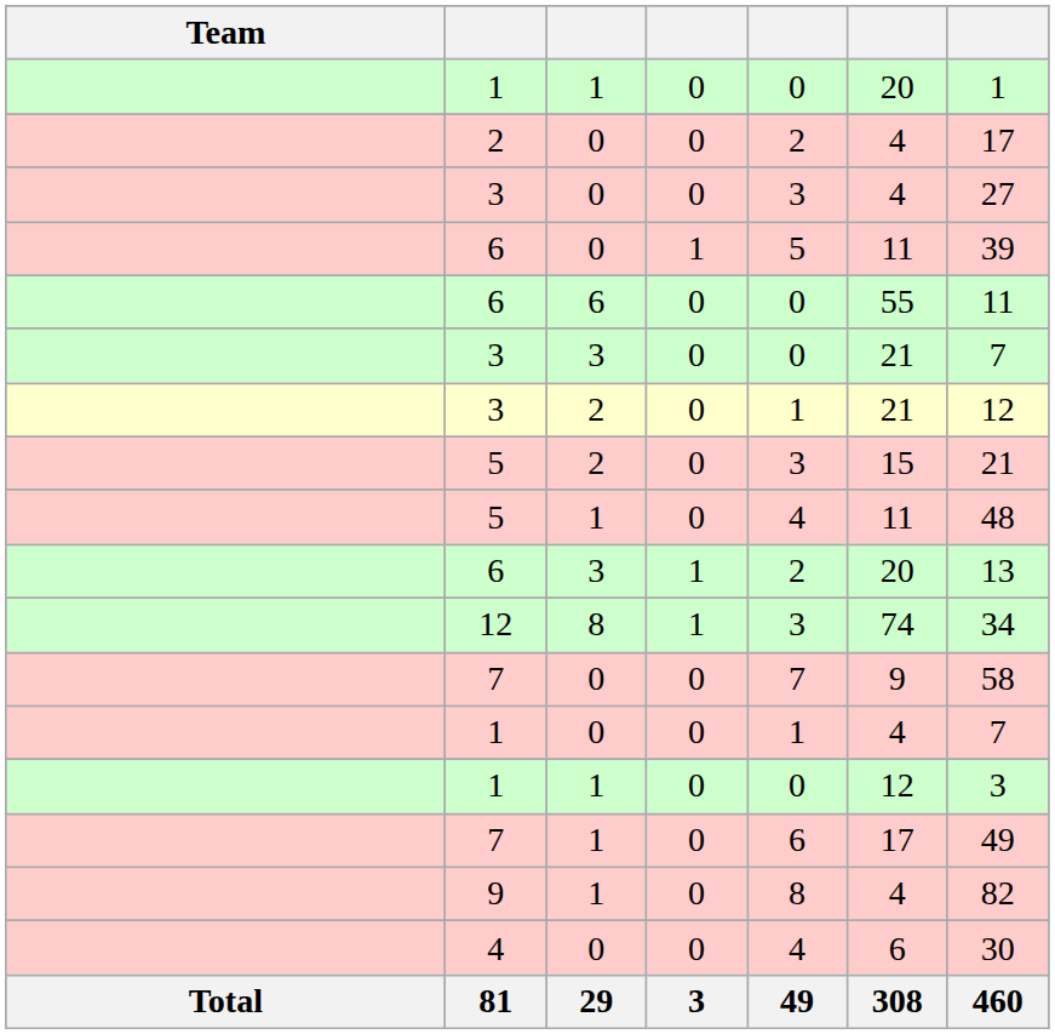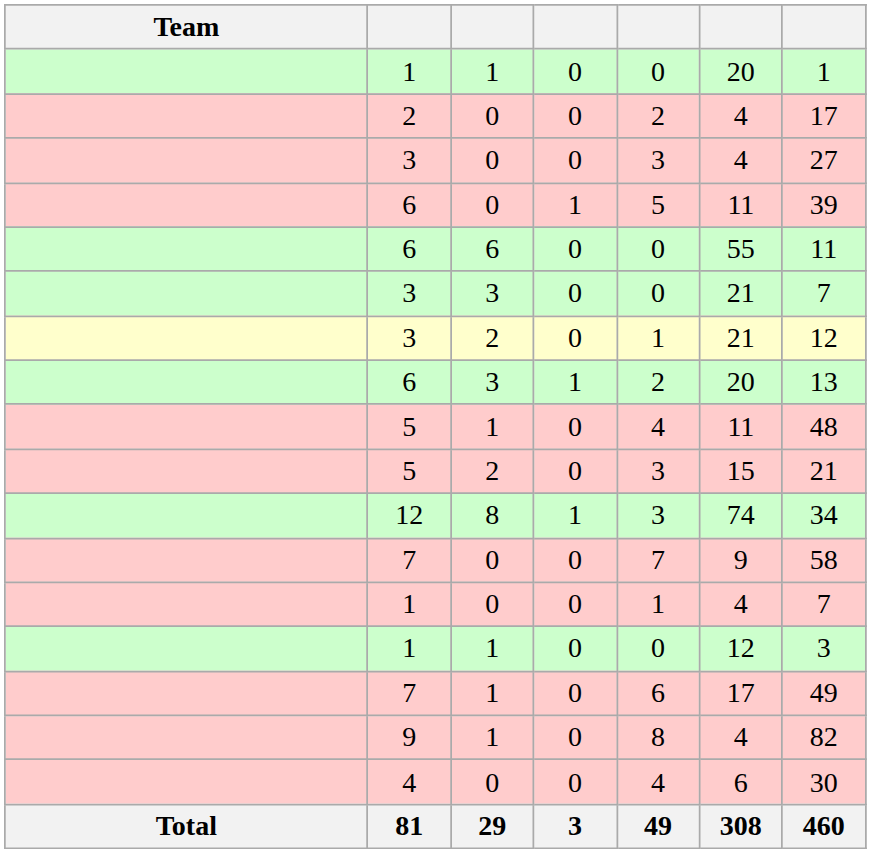rows swapped: 5 / 2 <-> 6 / 3
